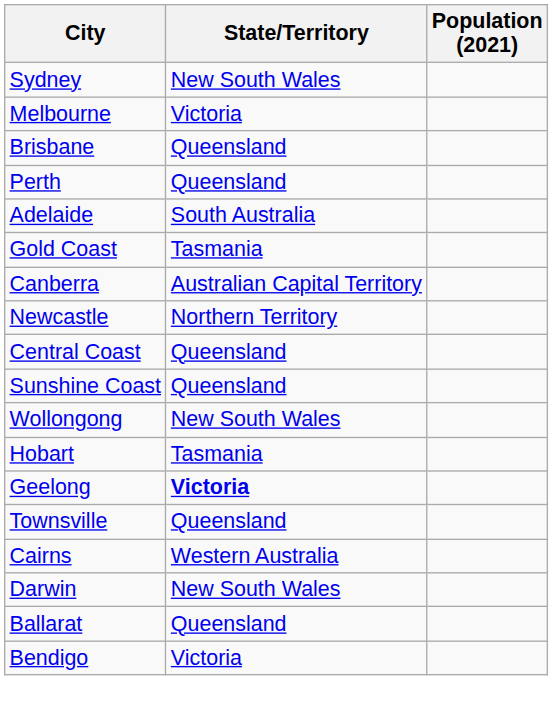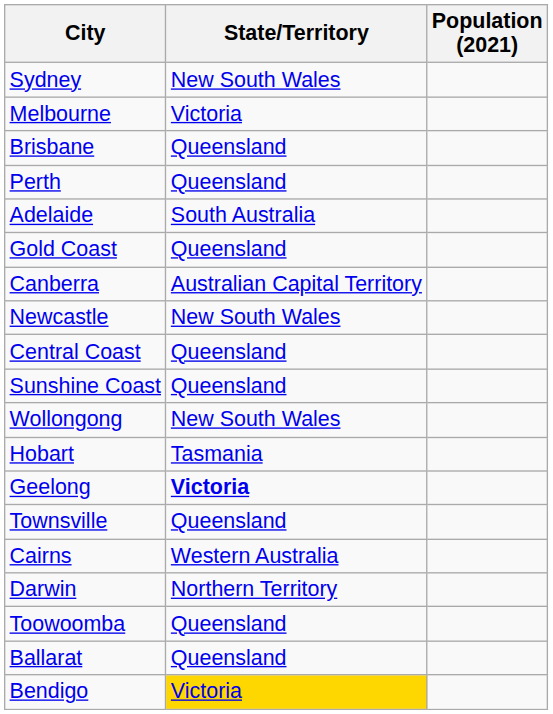Gold Coast | State/Territory: Tasmania -> Queensland
Newcastle | State/Territory: Northern Territory -> New South Wales
Darwin | State/Territory: New South Wales -> Northern Territory
+ row: Toowoomba | Queensland
Bendigo | State/Territory: no background -> gold background
